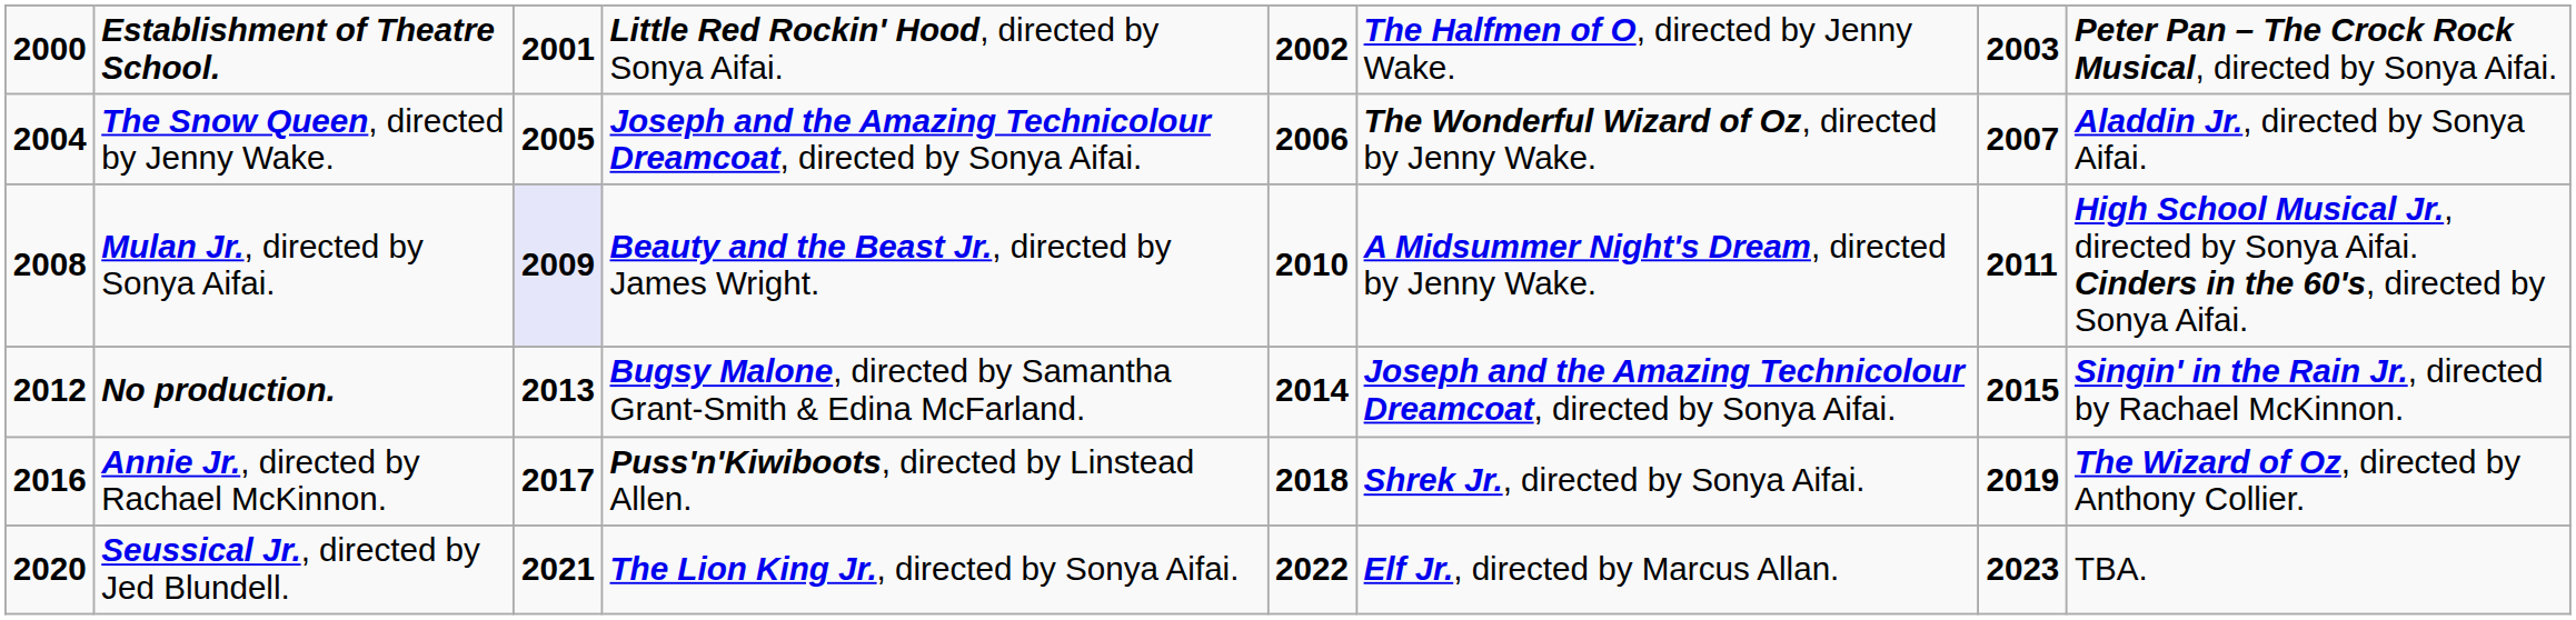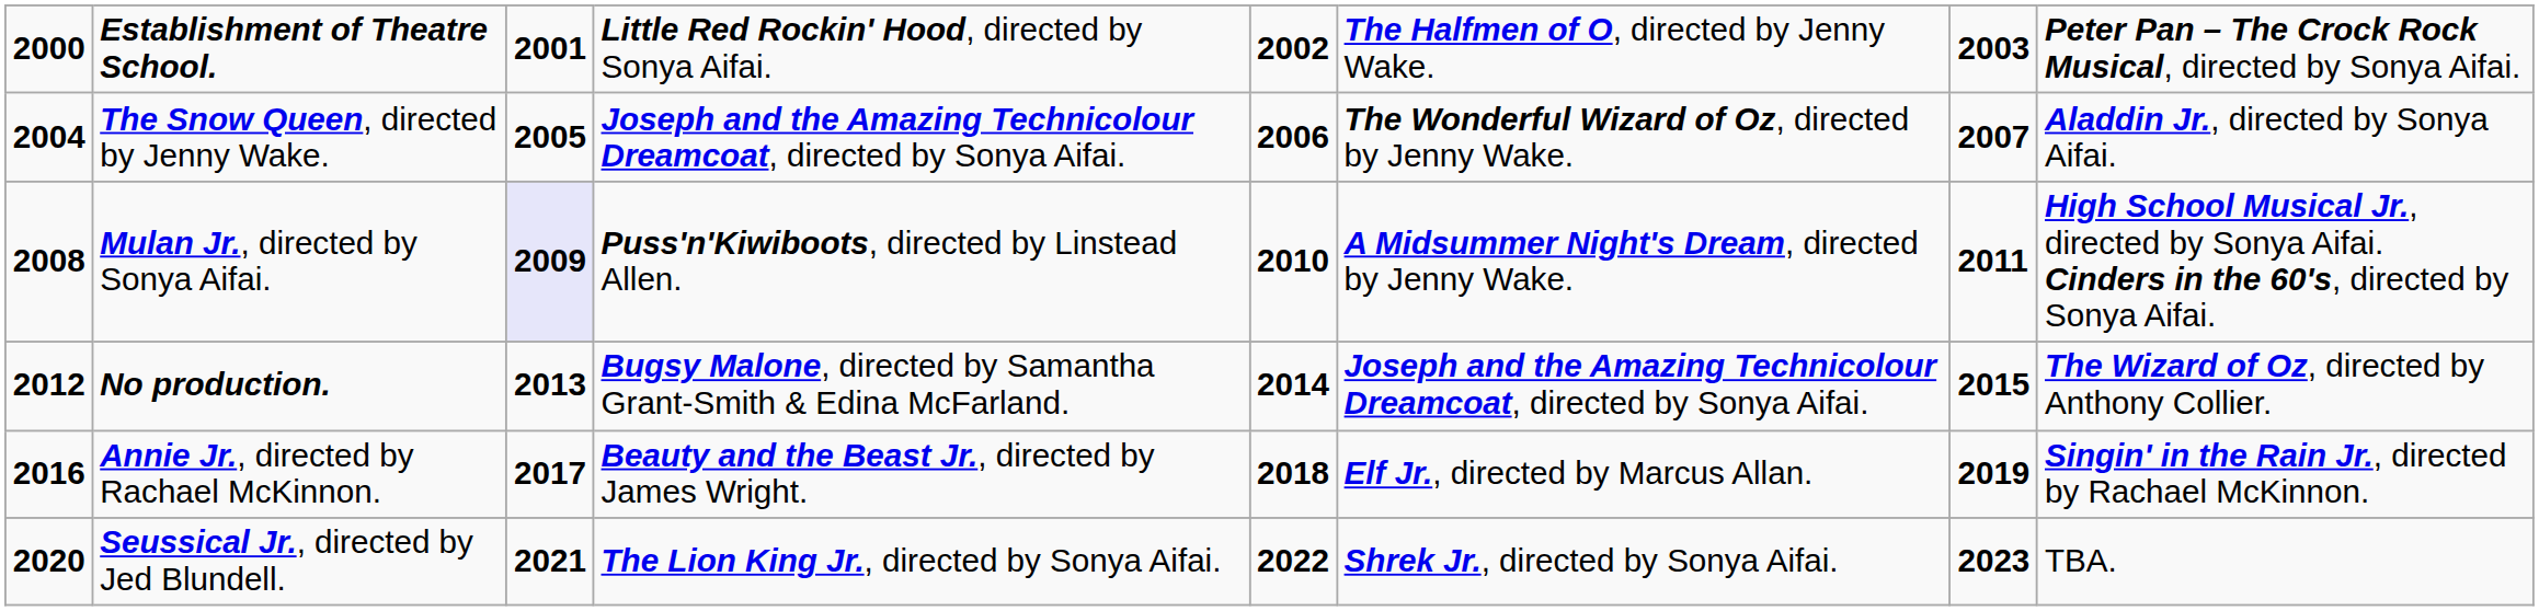Mulan Jr., directed by Sonya Aifai. | column 4: Beauty and the Beast Jr., directed by James Wright. -> Puss'n'Kiwiboots, directed by Linstead Allen.
No production. | column 8: Singin' in the Rain Jr., directed by Rachael McKinnon. -> The Wizard of Oz, directed by Anthony Collier.
Annie Jr., directed by Rachael McKinnon. | column 4: Puss'n'Kiwiboots, directed by Linstead Allen. -> Beauty and the Beast Jr., directed by James Wright.
Annie Jr., directed by Rachael McKinnon. | column 6: Shrek Jr., directed by Sonya Aifai. -> Elf Jr., directed by Marcus Allan.
Annie Jr., directed by Rachael McKinnon. | column 8: The Wizard of Oz, directed by Anthony Collier. -> Singin' in the Rain Jr., directed by Rachael McKinnon.
Seussical Jr., directed by Jed Blundell. | column 6: Elf Jr., directed by Marcus Allan. -> Shrek Jr., directed by Sonya Aifai.
